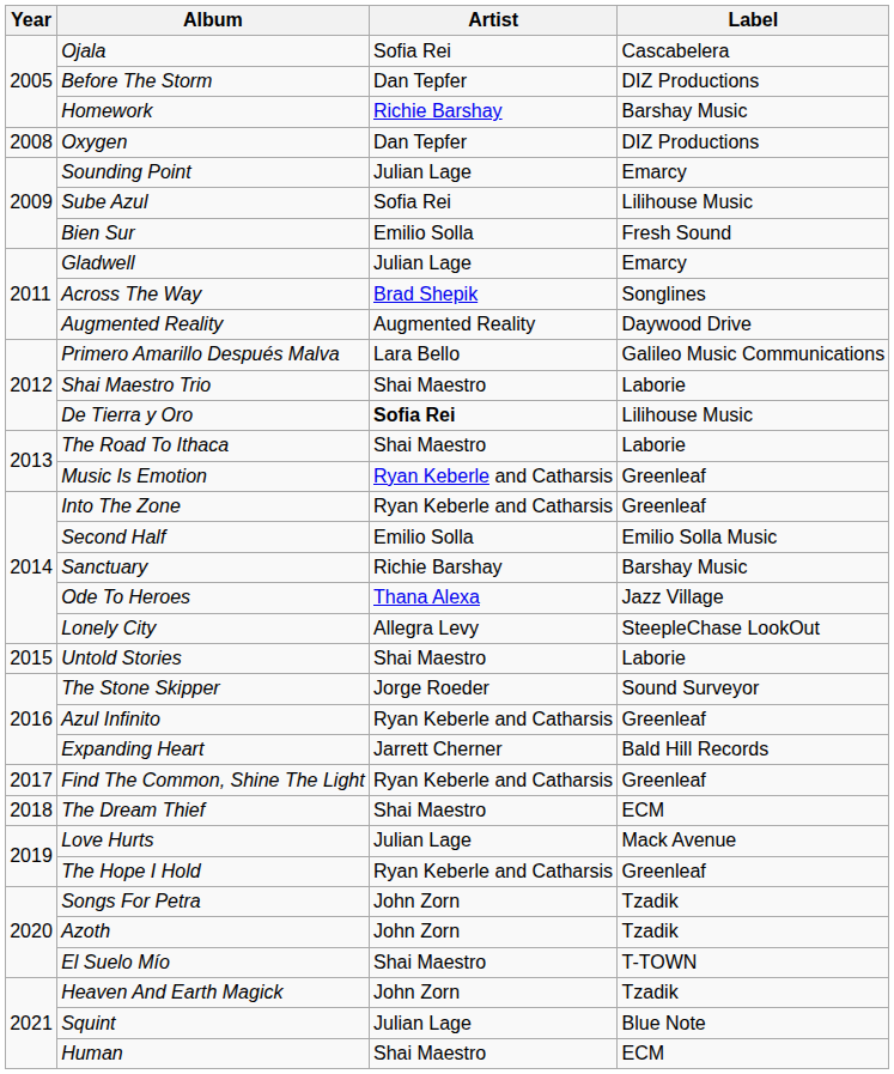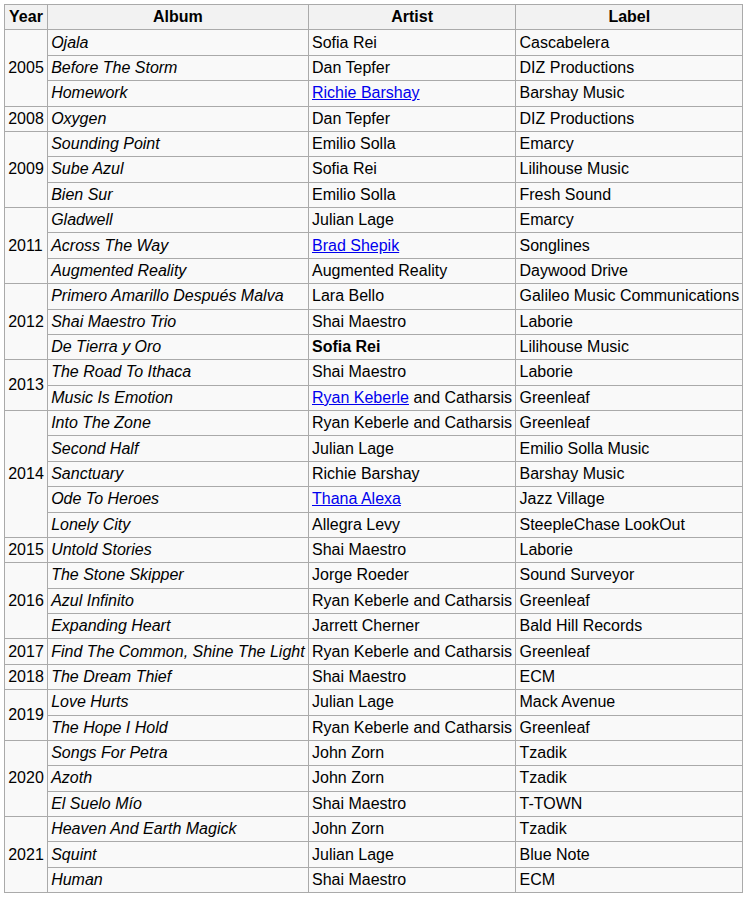Sounding Point | Artist: Julian Lage -> Emilio Solla
Second Half | Artist: Emilio Solla -> Julian Lage
